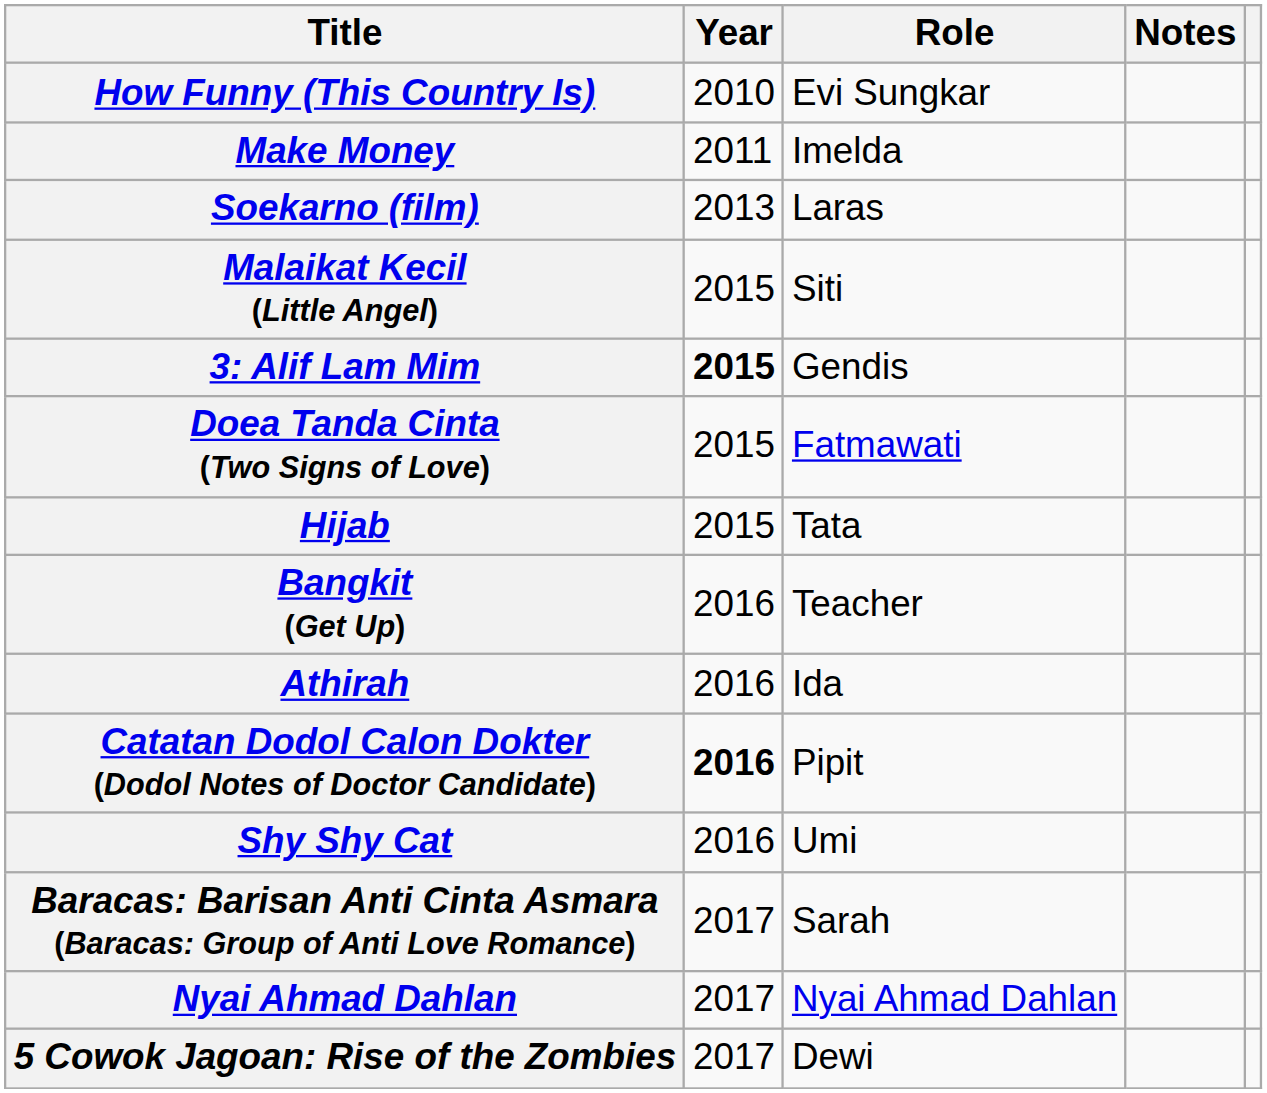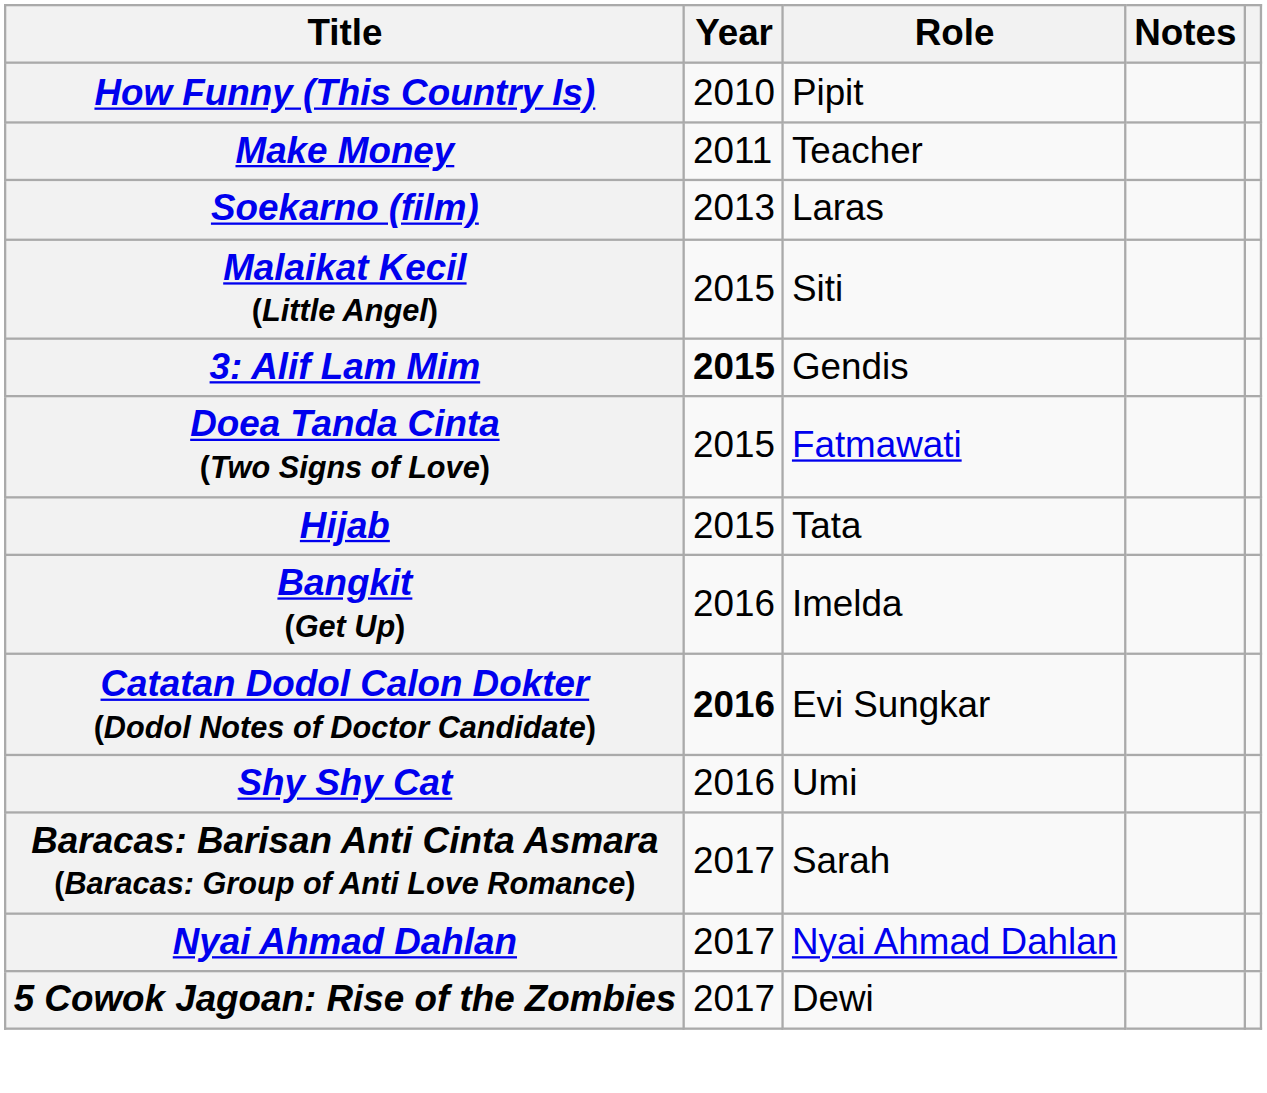How Funny (This Country Is) | Role: Evi Sungkar -> Pipit
Make Money | Role: Imelda -> Teacher
Bangkit (Get Up) | Role: Teacher -> Imelda
- row: Athirah | 2016 | Ida
Catatan Dodol Calon Dokter (Dodol Notes of Doctor Candidate) | Role: Pipit -> Evi Sungkar
